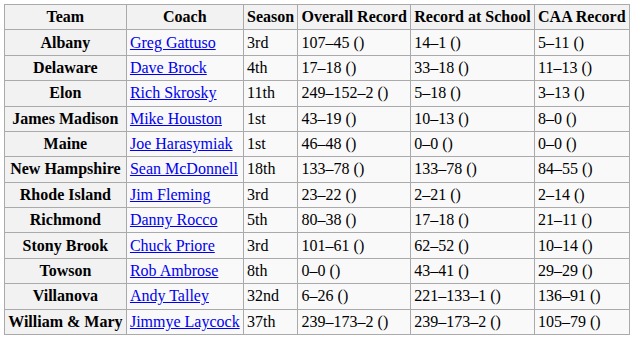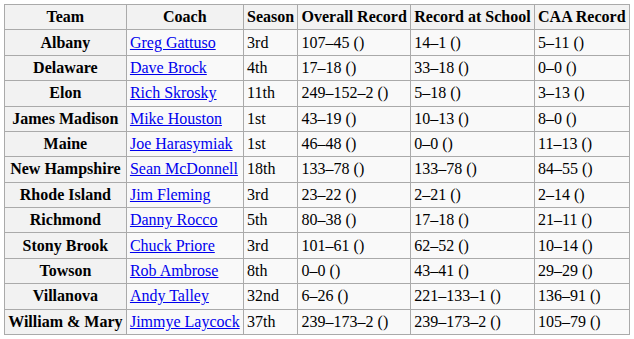Delaware | CAA Record: 11–13 () -> 0–0 ()
Maine | CAA Record: 0–0 () -> 11–13 ()
